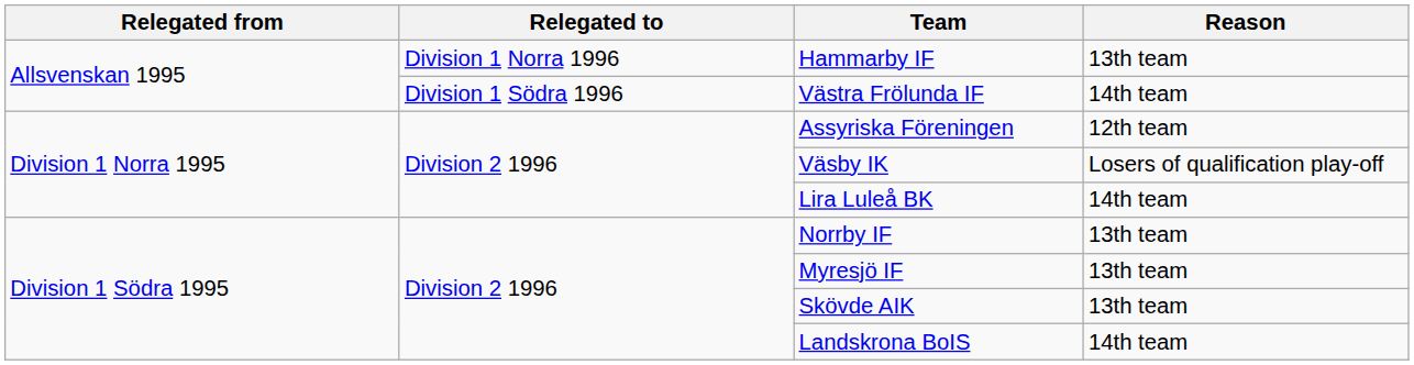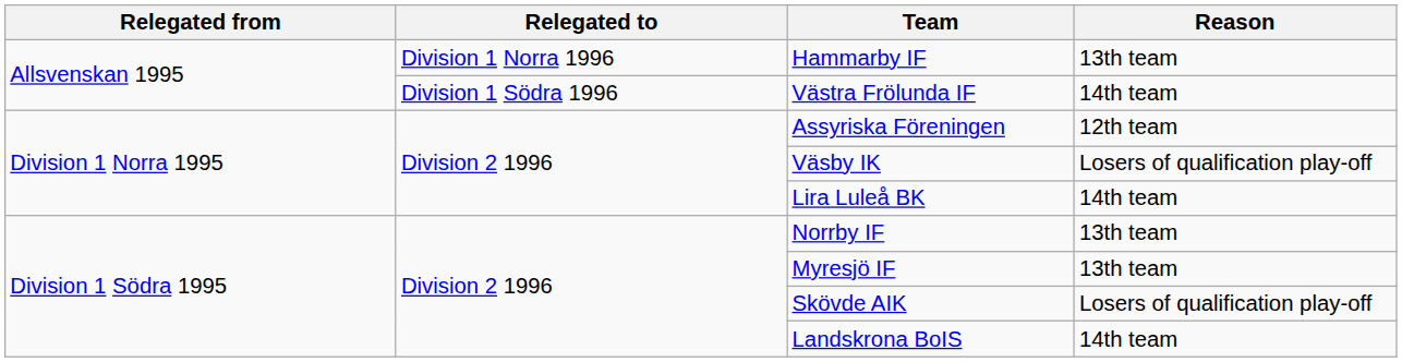Skövde AIK | Reason: 13th team -> Losers of qualification play-off
